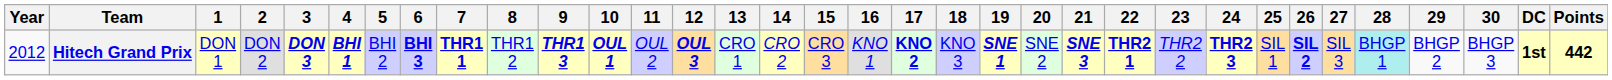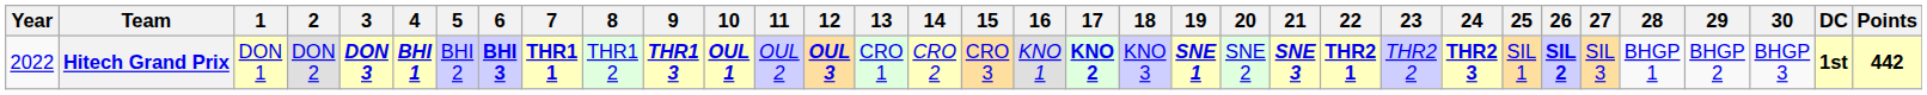Hitech Grand Prix | Year: 2012 -> 2022
Hitech Grand Prix | 28: paleturquoise background -> no background
